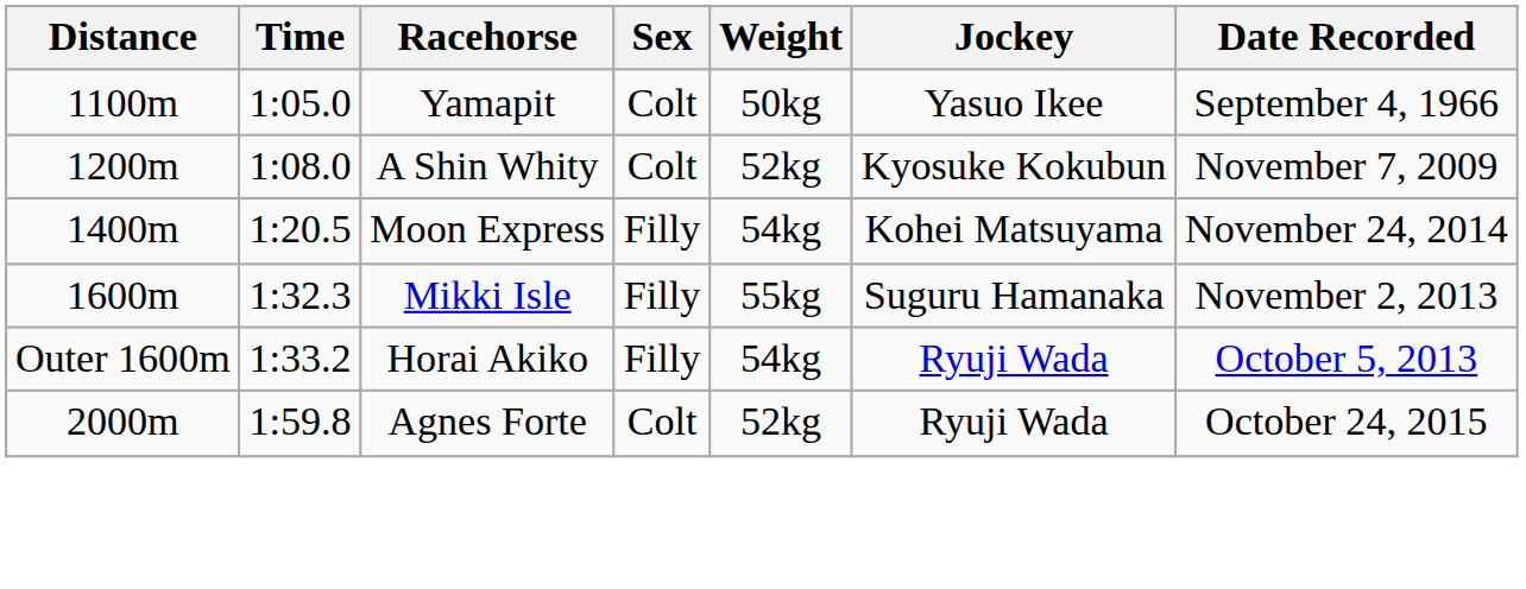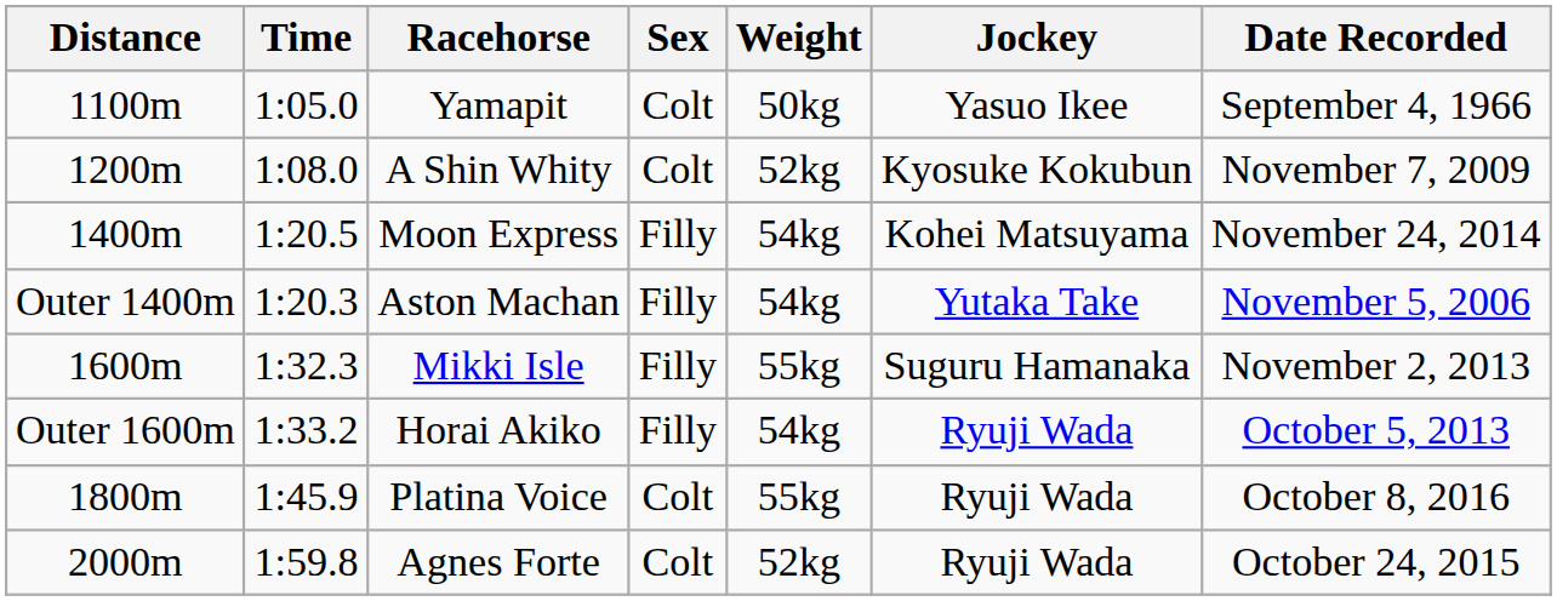+ row: Outer 1400m | 1:20.3 | Aston Machan | Filly | 54kg | Yutaka Take | November 5, 2006
+ row: 1800m | 1:45.9 | Platina Voice | Colt | 55kg | Ryuji Wada | October 8, 2016
